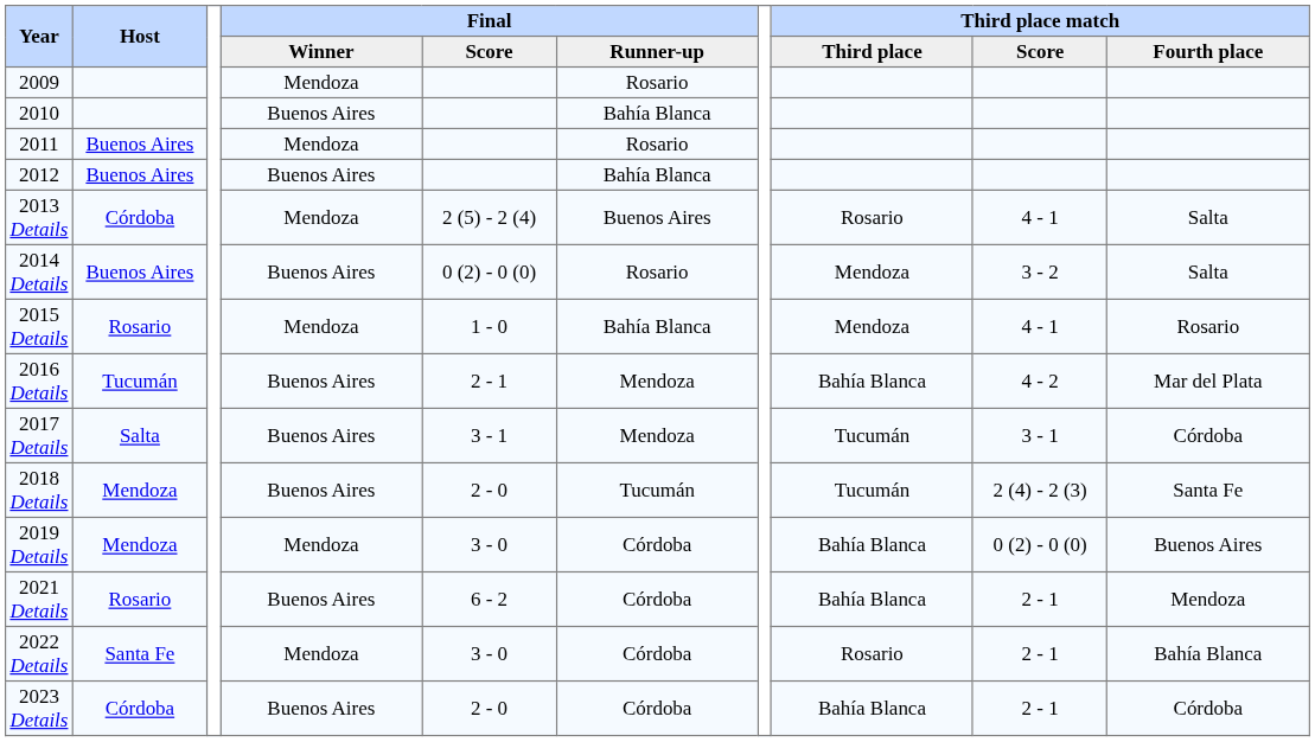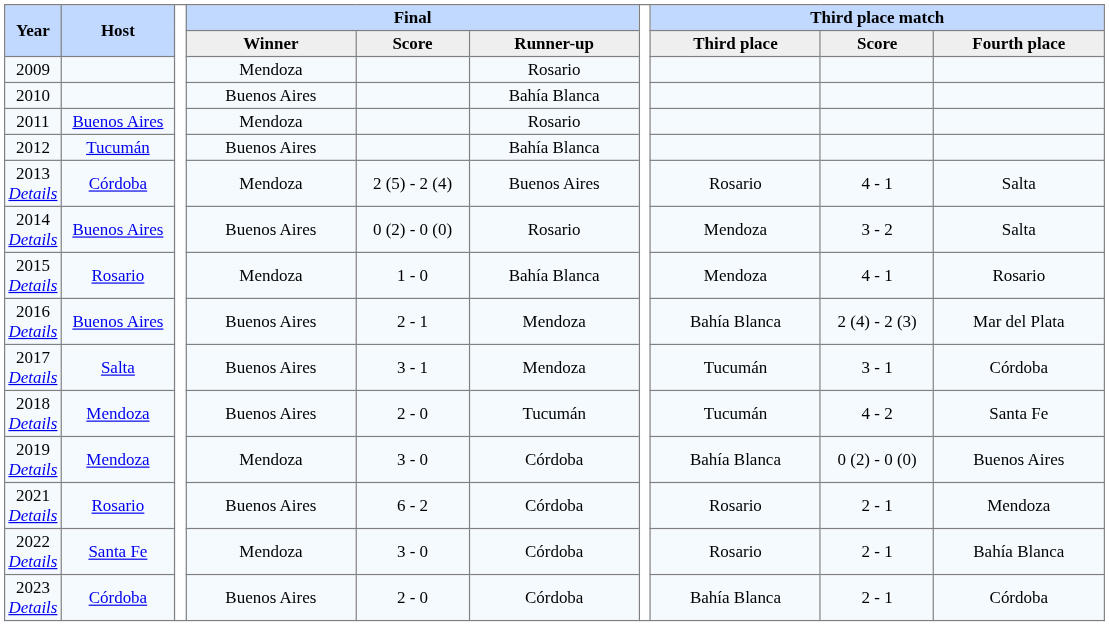2012 | Host: Buenos Aires -> Tucumán
2016 Details | Host: Tucumán -> Buenos Aires
2016 Details | Third place match / Score: 4 - 2 -> 2 (4) - 2 (3)
2018 Details | Third place match / Score: 2 (4) - 2 (3) -> 4 - 2
2021 Details | Third place match / Third place: Bahía Blanca -> Rosario
